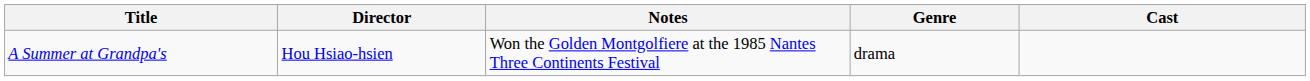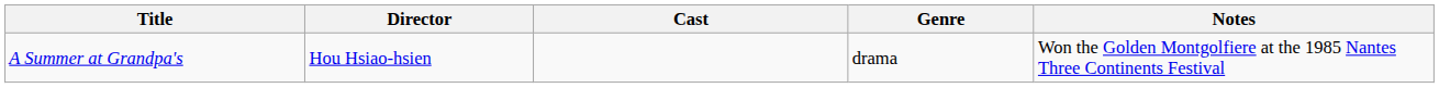columns swapped: Cast <-> Notes
